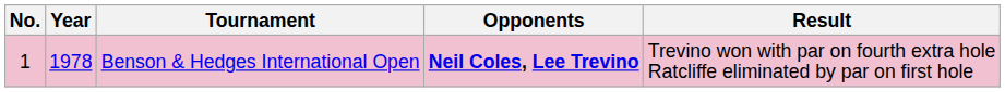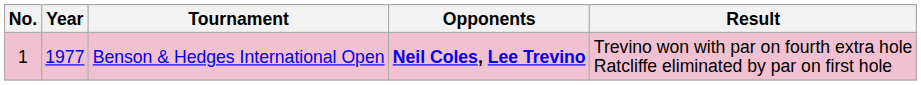Benson & Hedges International Open | Year: 1978 -> 1977
